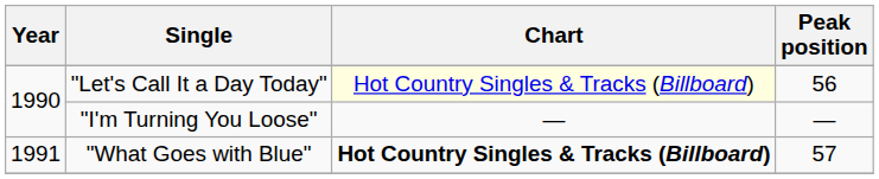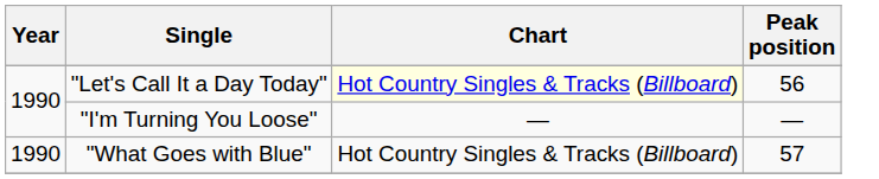"What Goes with Blue" | Year: 1991 -> 1990
"What Goes with Blue" | Chart: bold -> normal
